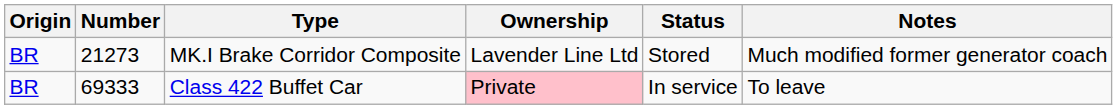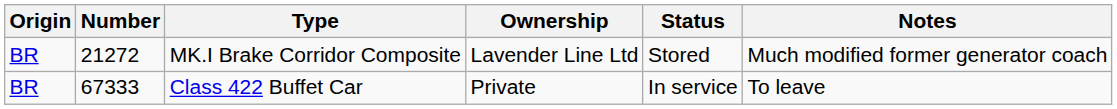MK.I Brake Corridor Composite | Number: 21273 -> 21272
Class 422 Buffet Car | Number: 69333 -> 67333
Class 422 Buffet Car | Ownership: pink background -> no background
